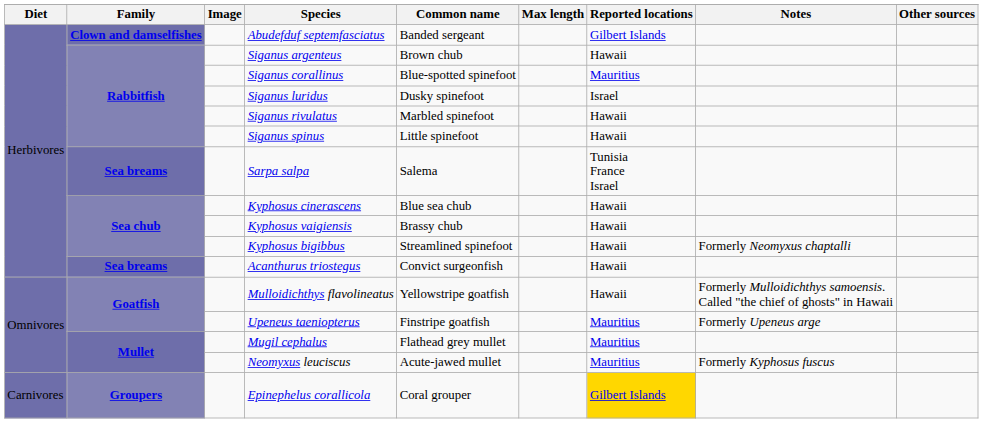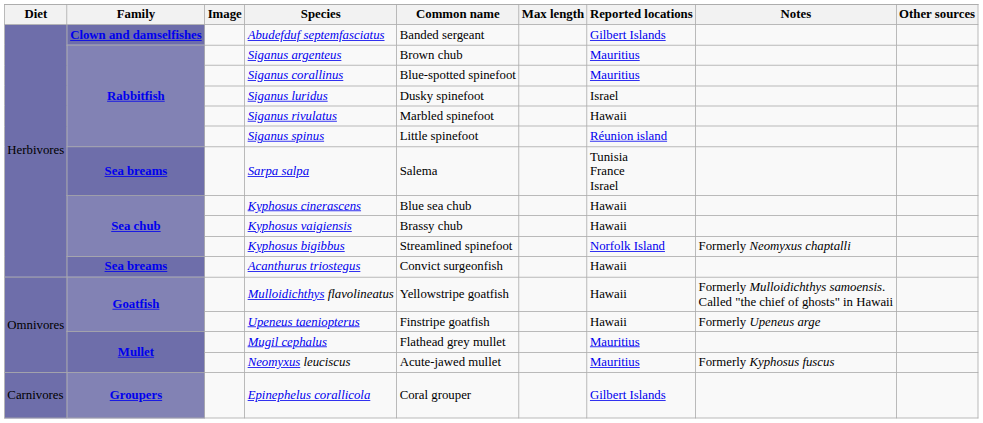Siganus argenteus | Reported locations: Hawaii -> Mauritius
Siganus spinus | Reported locations: Hawaii -> Réunion island
Kyphosus bigibbus | Reported locations: Hawaii -> Norfolk Island
Upeneus taeniopterus | Reported locations: Mauritius -> Hawaii
Epinephelus corallicola | Reported locations: gold background -> no background
